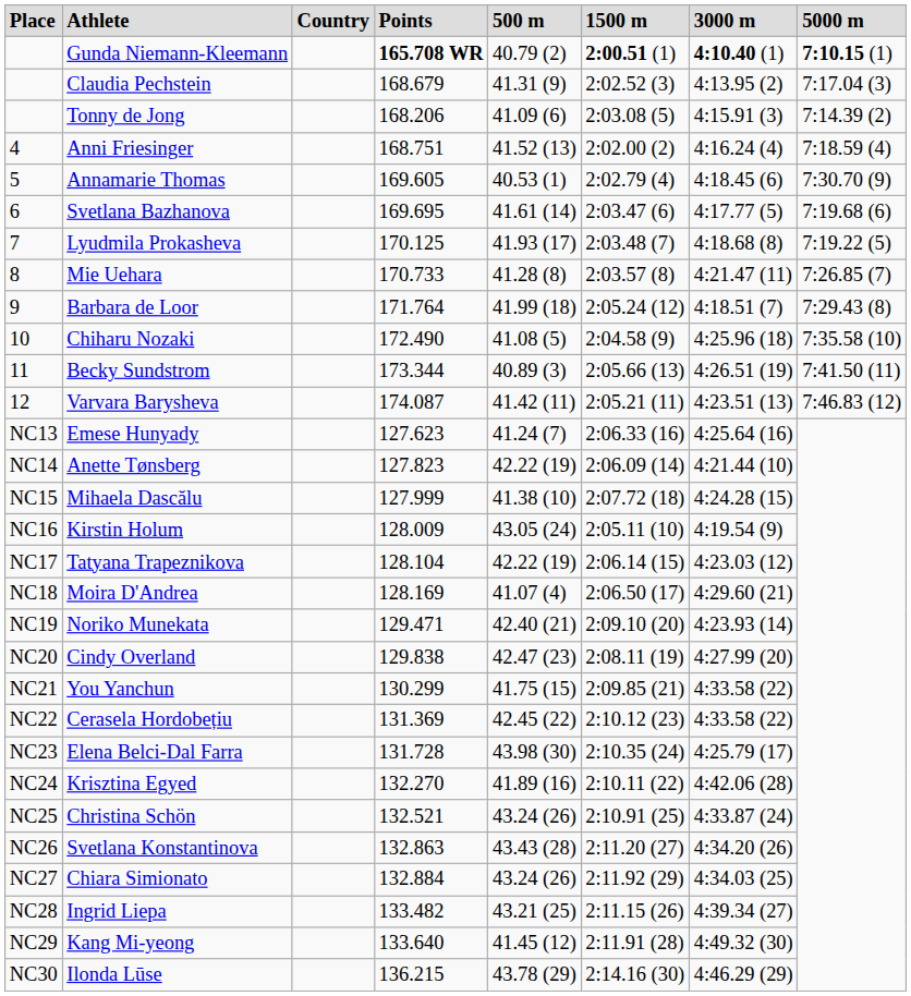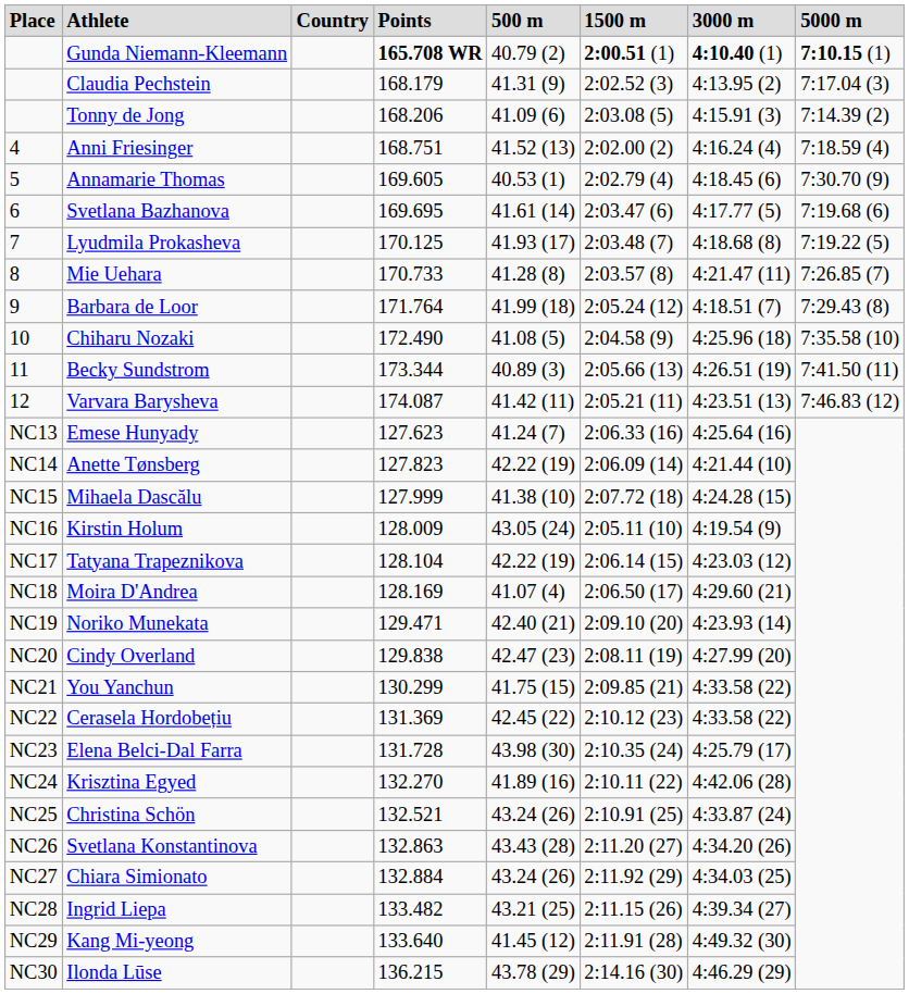Claudia Pechstein | Points: 168.679 -> 168.179
